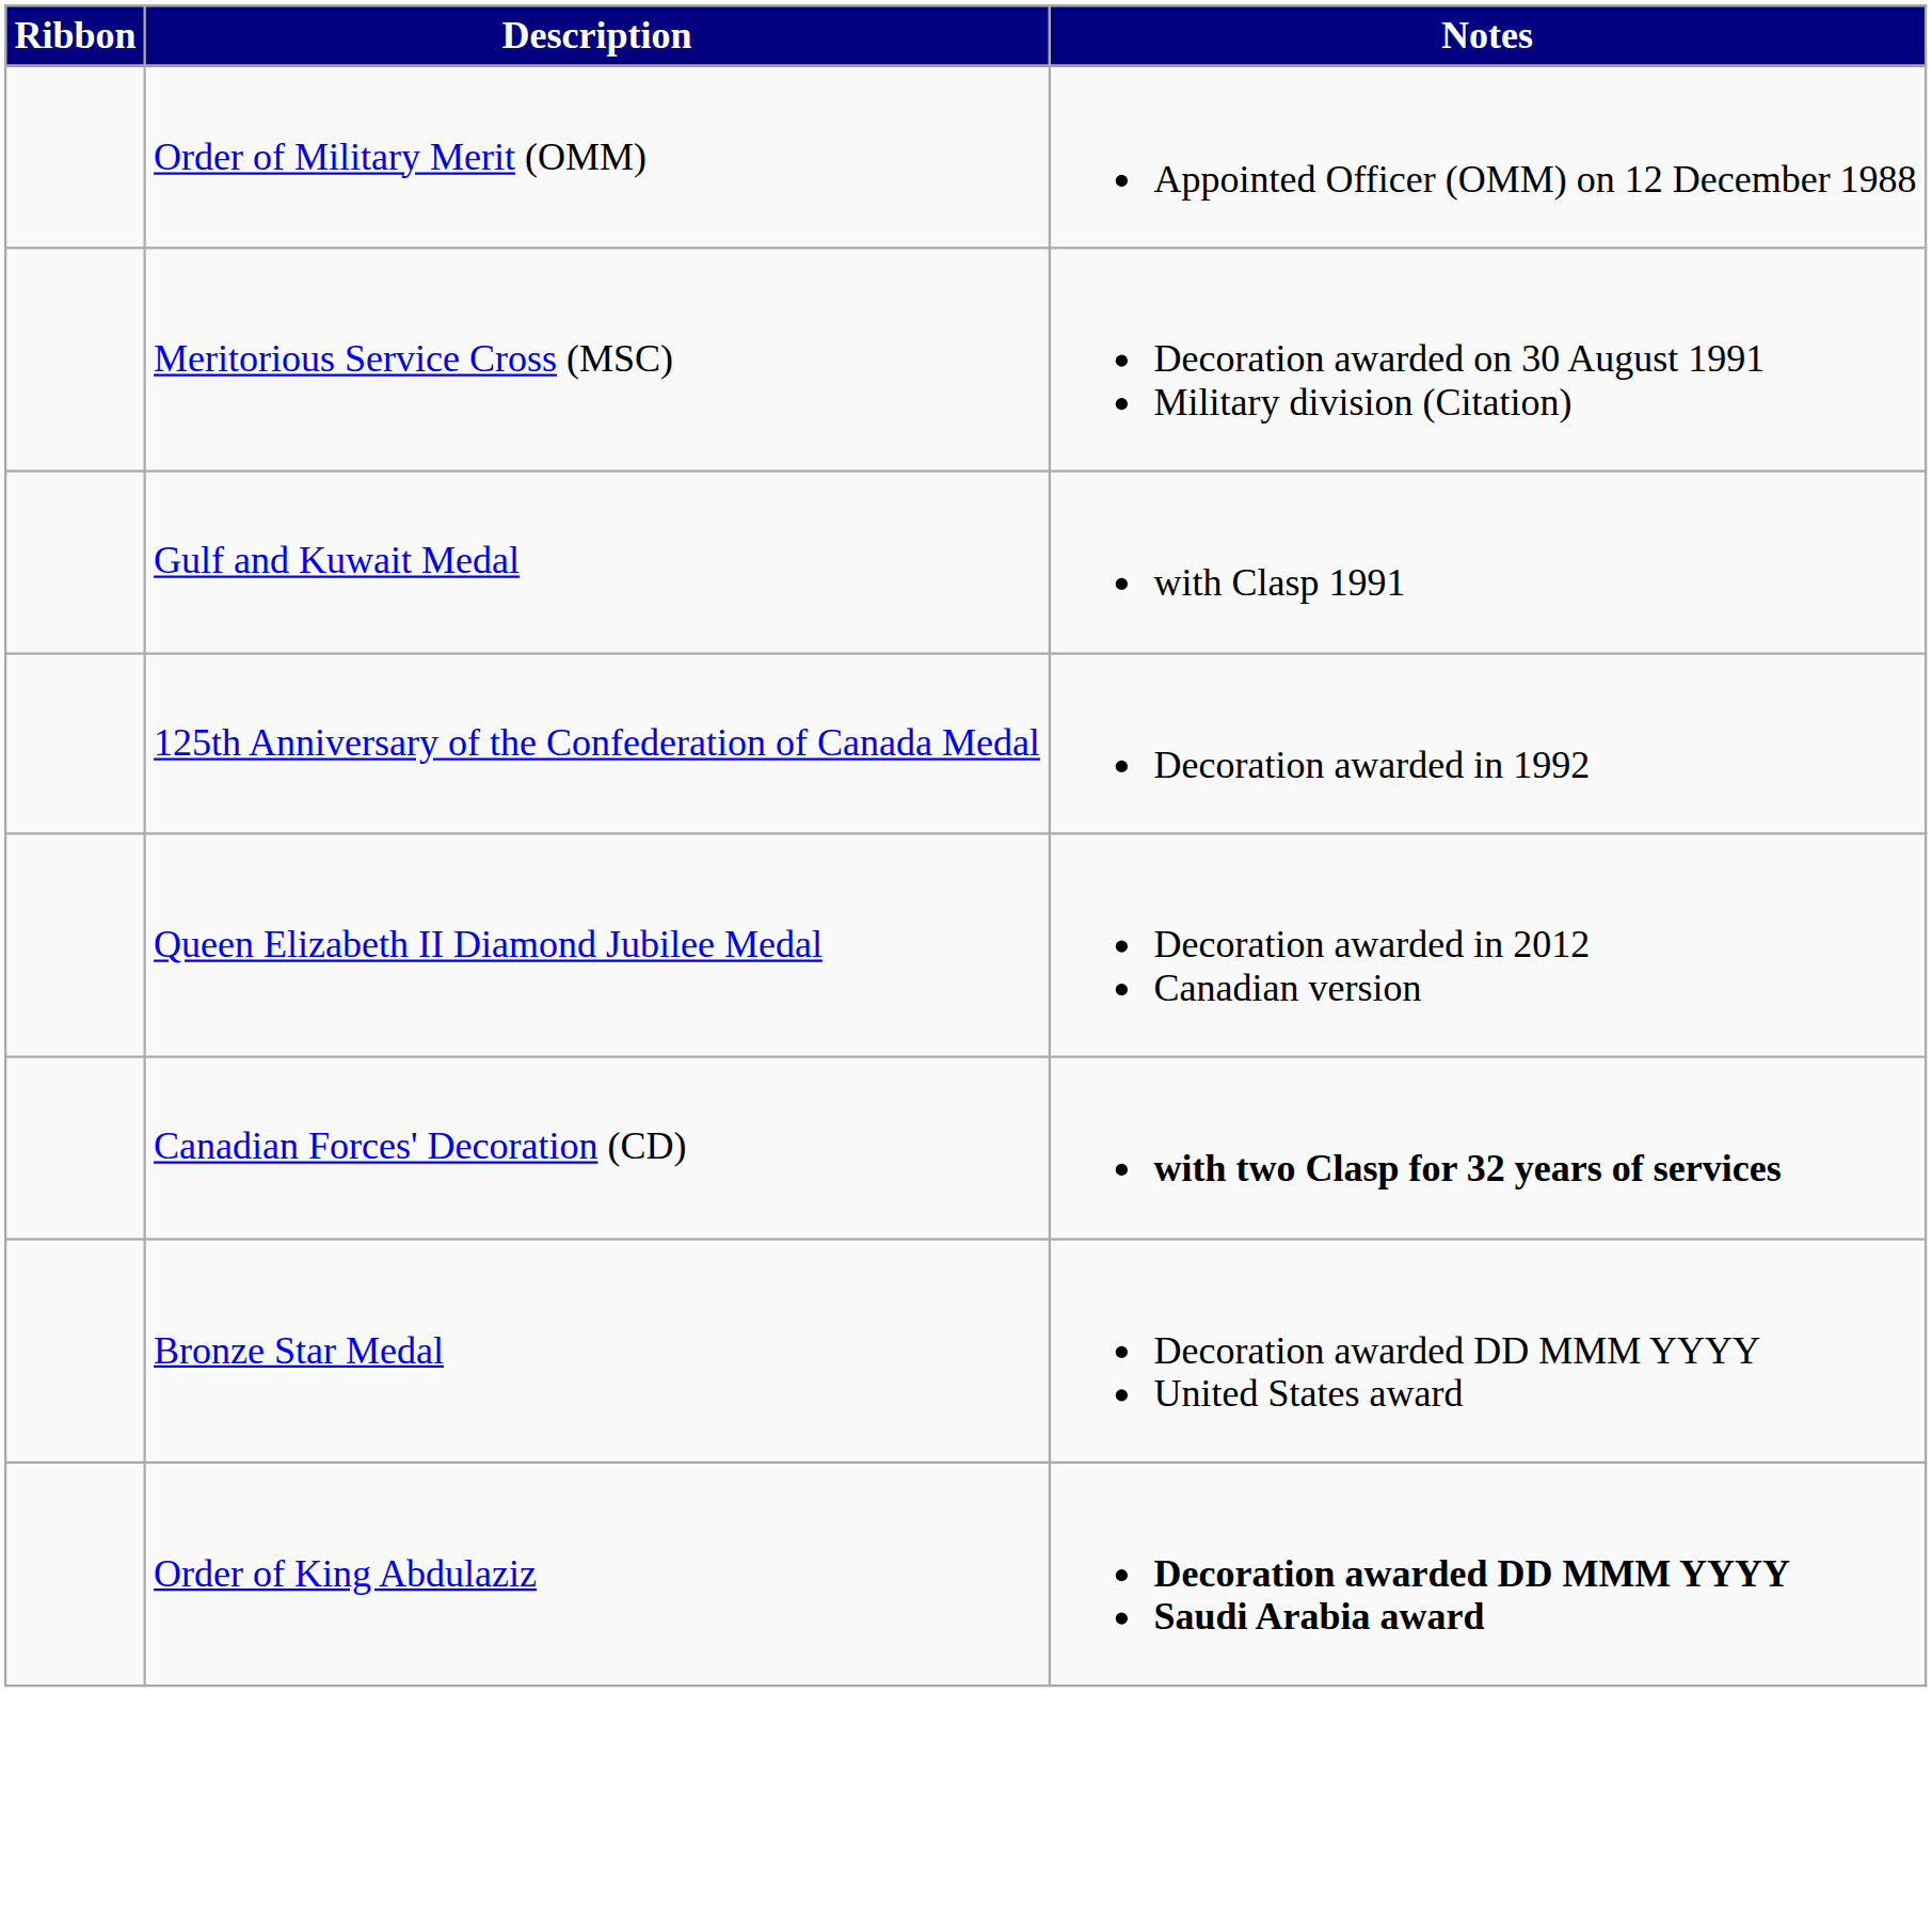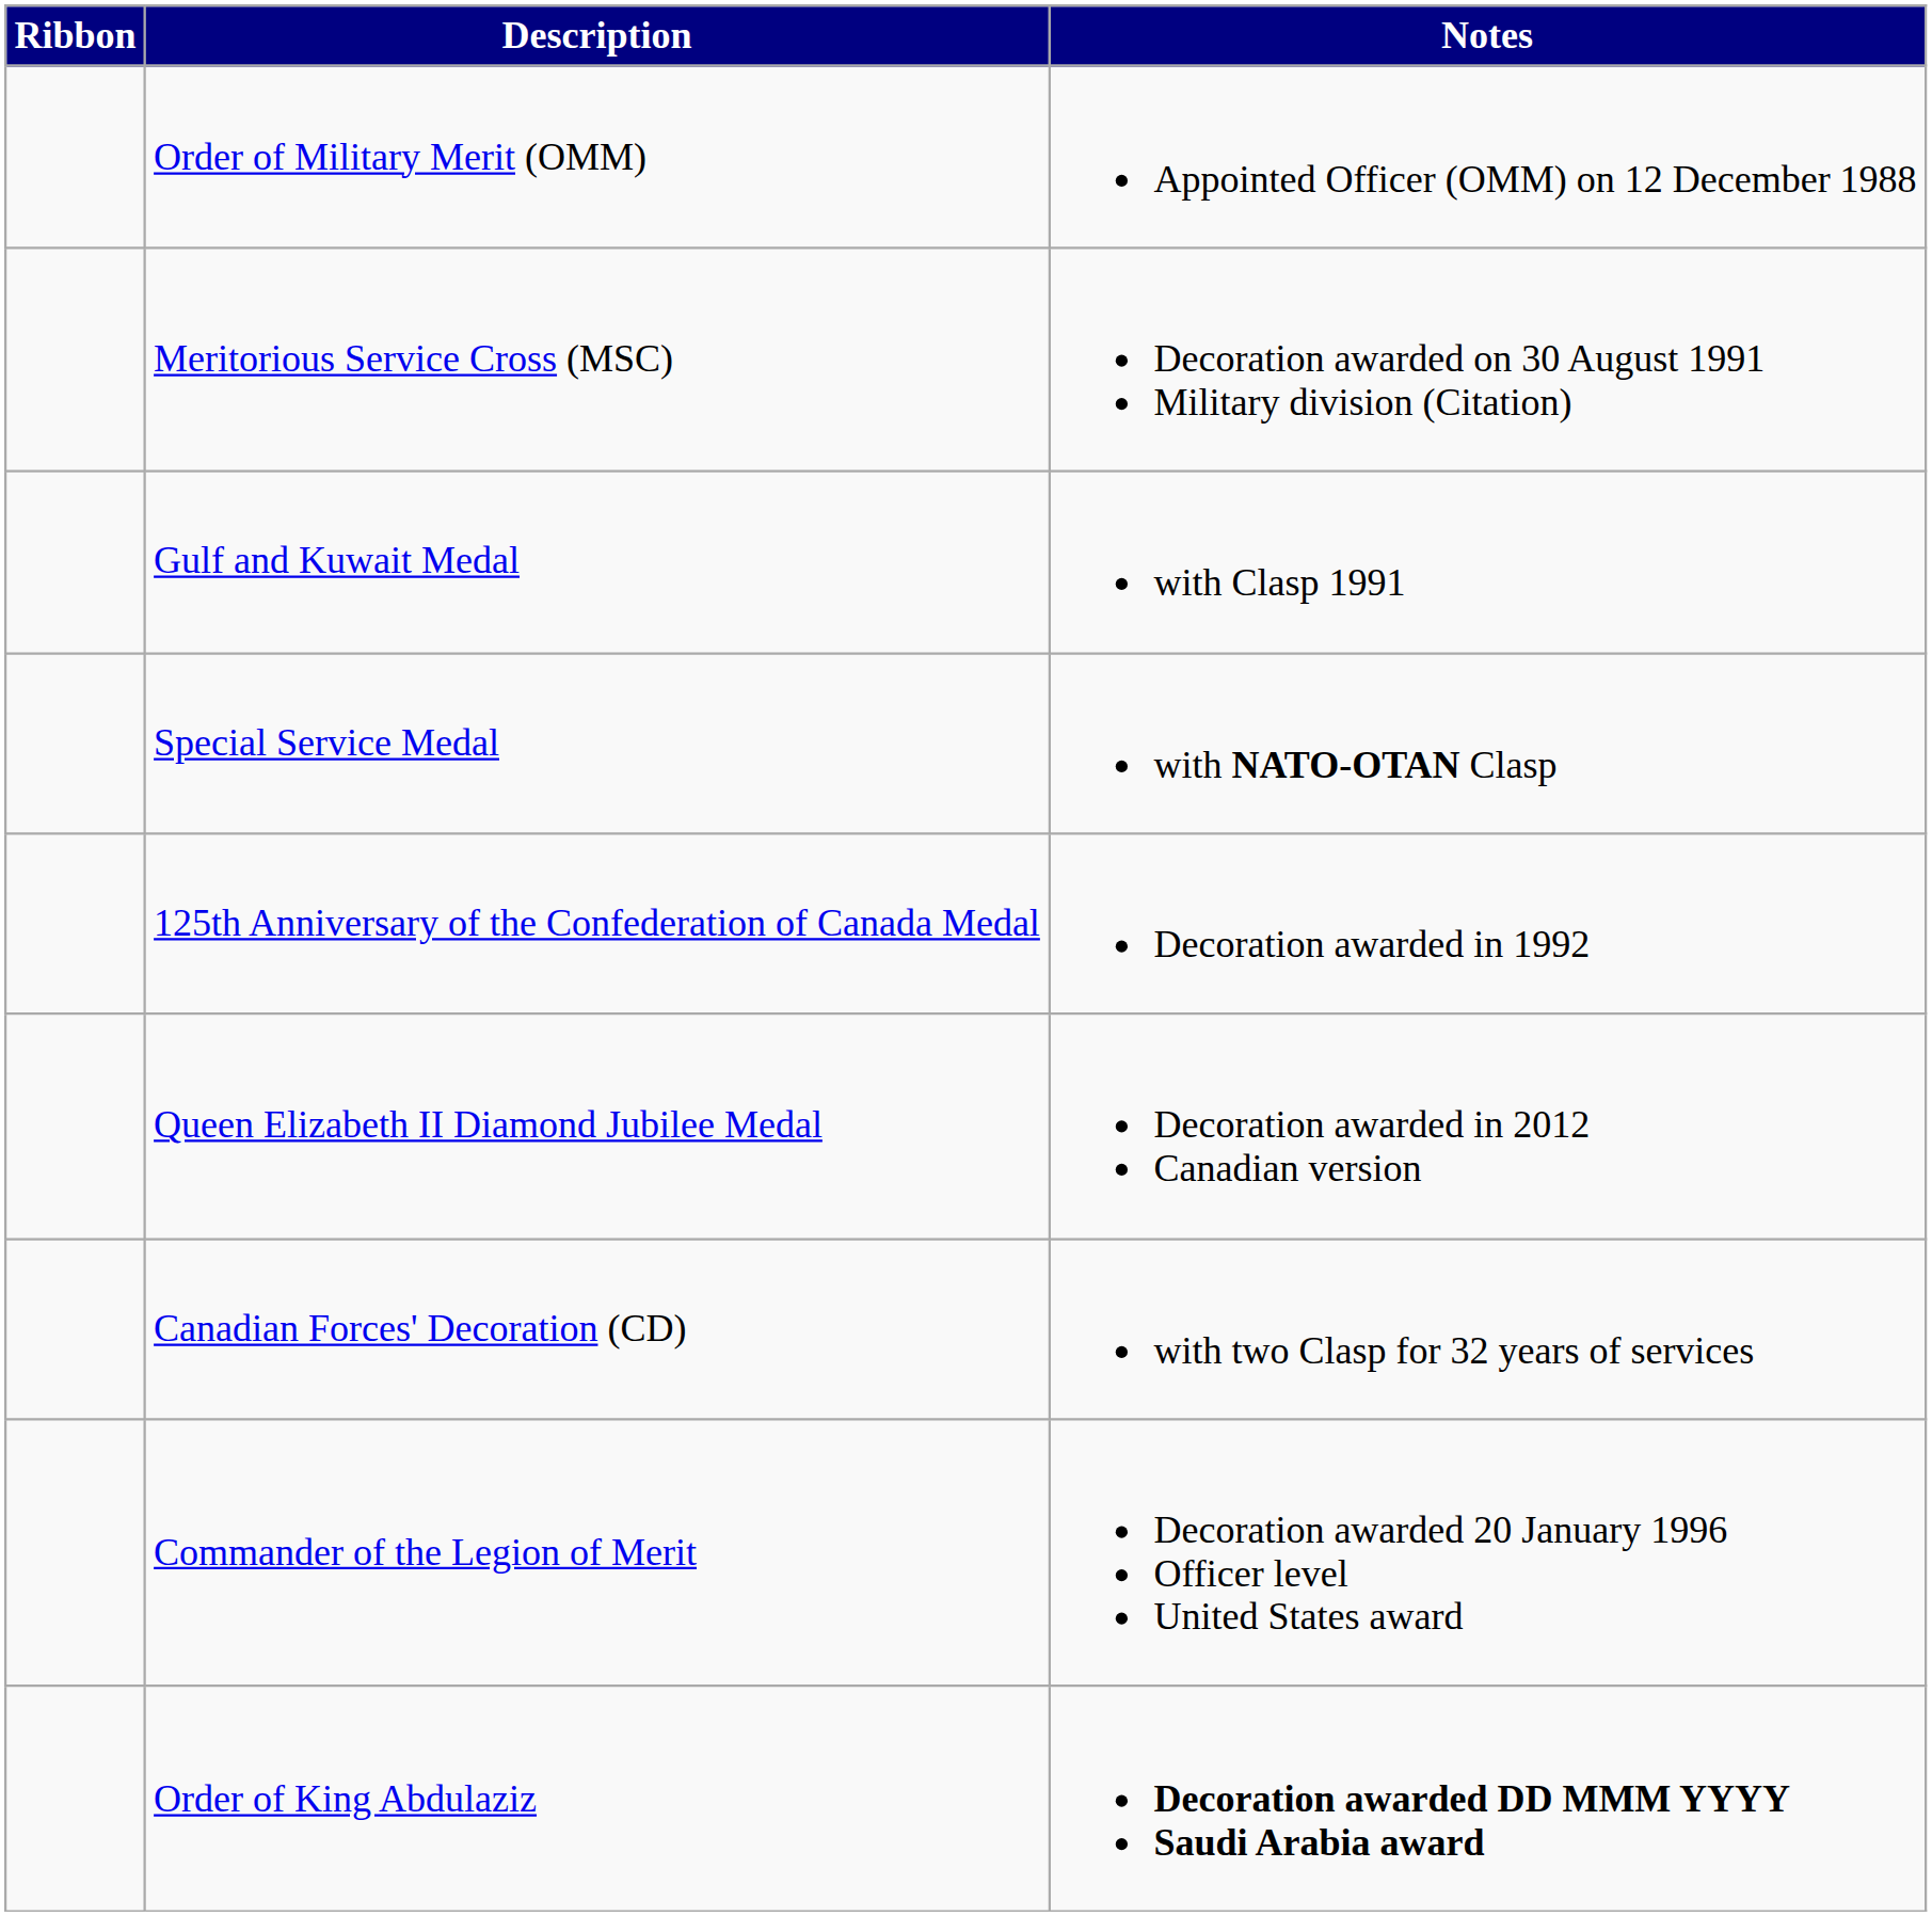+ row: Special Service Medal | with NATO-OTAN Clasp
Canadian Forces' Decoration (CD) | Notes: bold -> normal
+ row: Commander of the Legion of Merit | Decoration awarded 20 January 1996 Officer level United States award
- row: Bronze Star Medal | Decoration awarded DD MMM YYYY United States award
